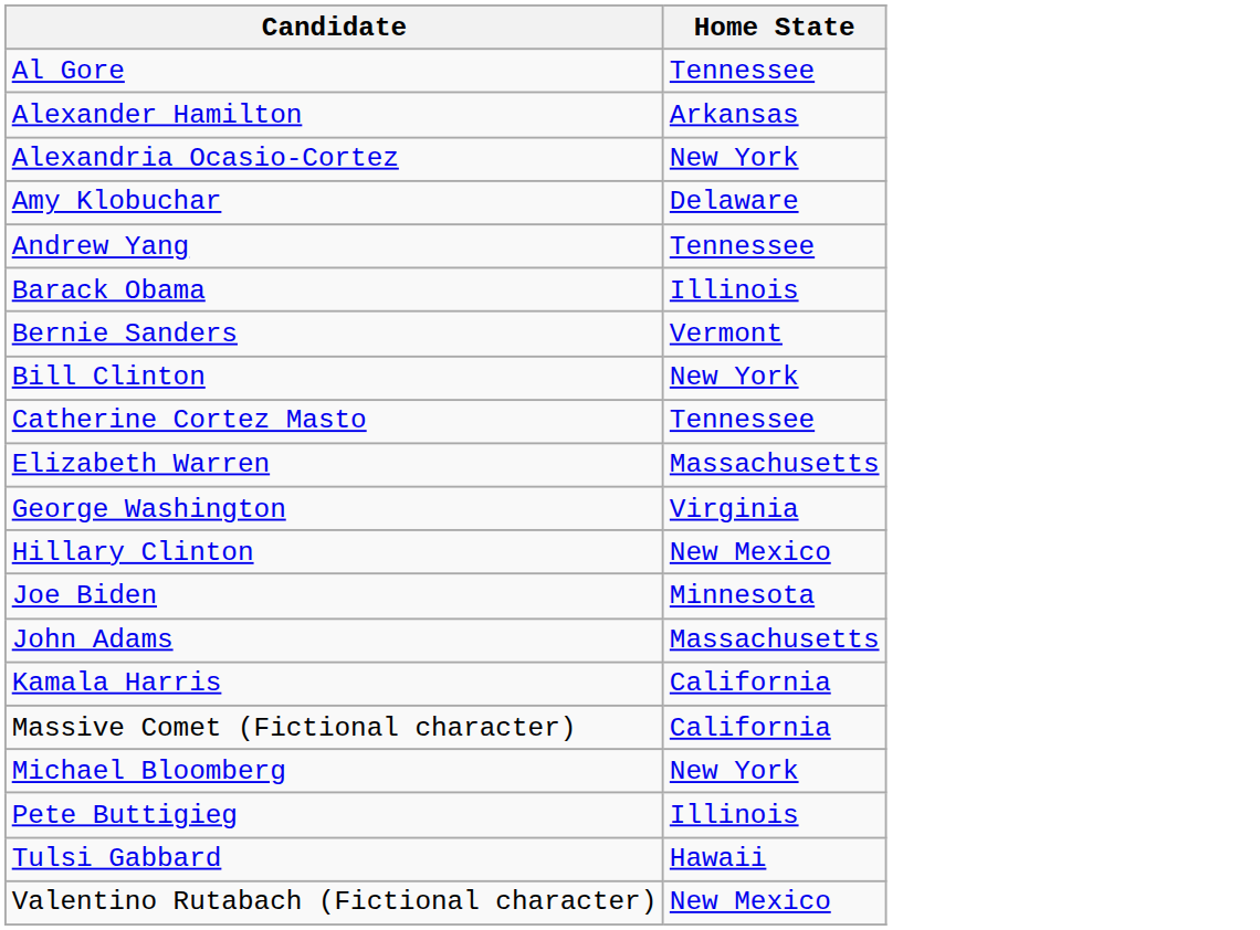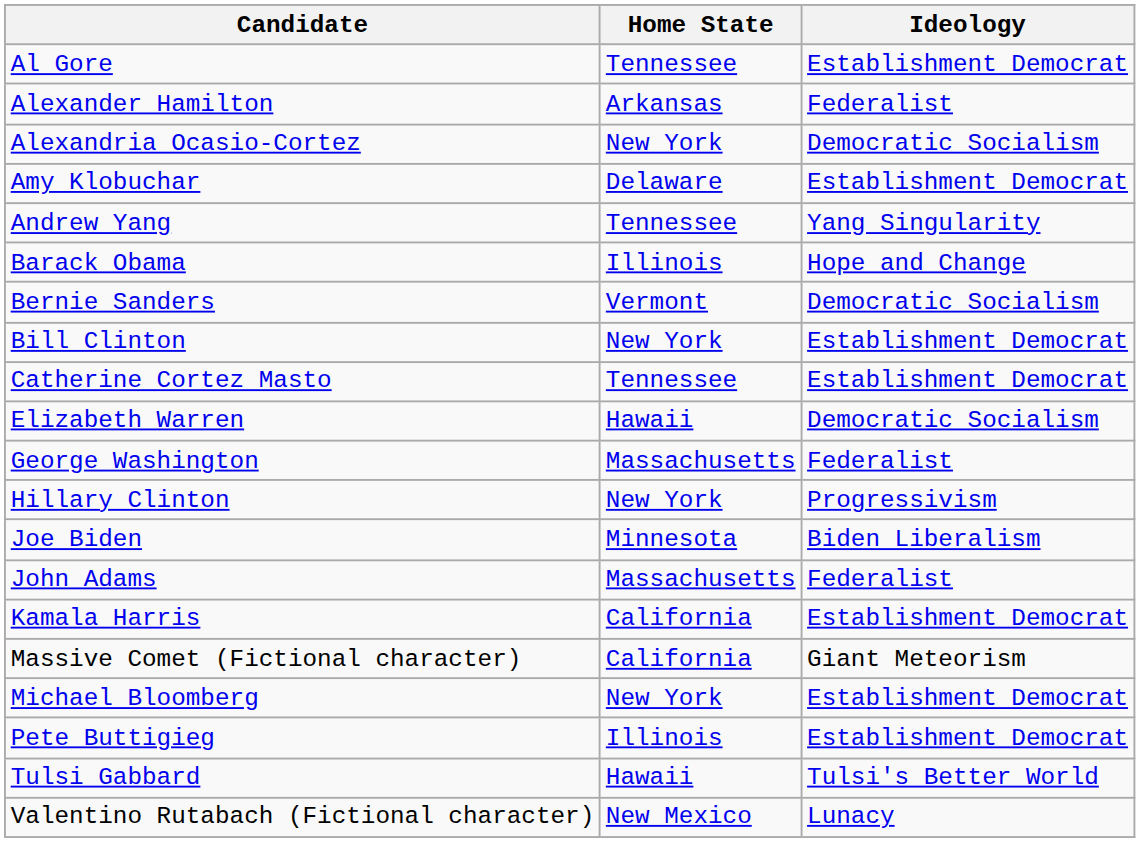+ column: Ideology | Establishment Democrat | Federalist | Democratic Socialism | Establishment Democrat | Yang Singularity | Hope and Change | Democratic Socialism | Establishment Democrat | Establishment Democrat | Democratic Socialism | Federalist | Progressivism | Biden Liberalism | Federalist | Establishment Democrat | Giant Meteorism | Establishment Democrat | Establishment Democrat | Tulsi's Better World | Lunacy
Elizabeth Warren | Home State: Massachusetts -> Hawaii
George Washington | Home State: Virginia -> Massachusetts
Hillary Clinton | Home State: New Mexico -> New York
